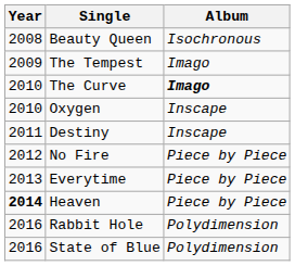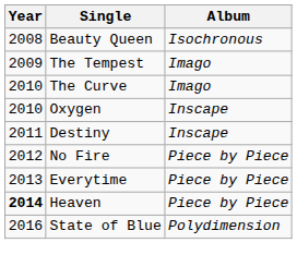The Curve | Album: bold -> normal
- row: 2016 | Rabbit Hole | Polydimension
